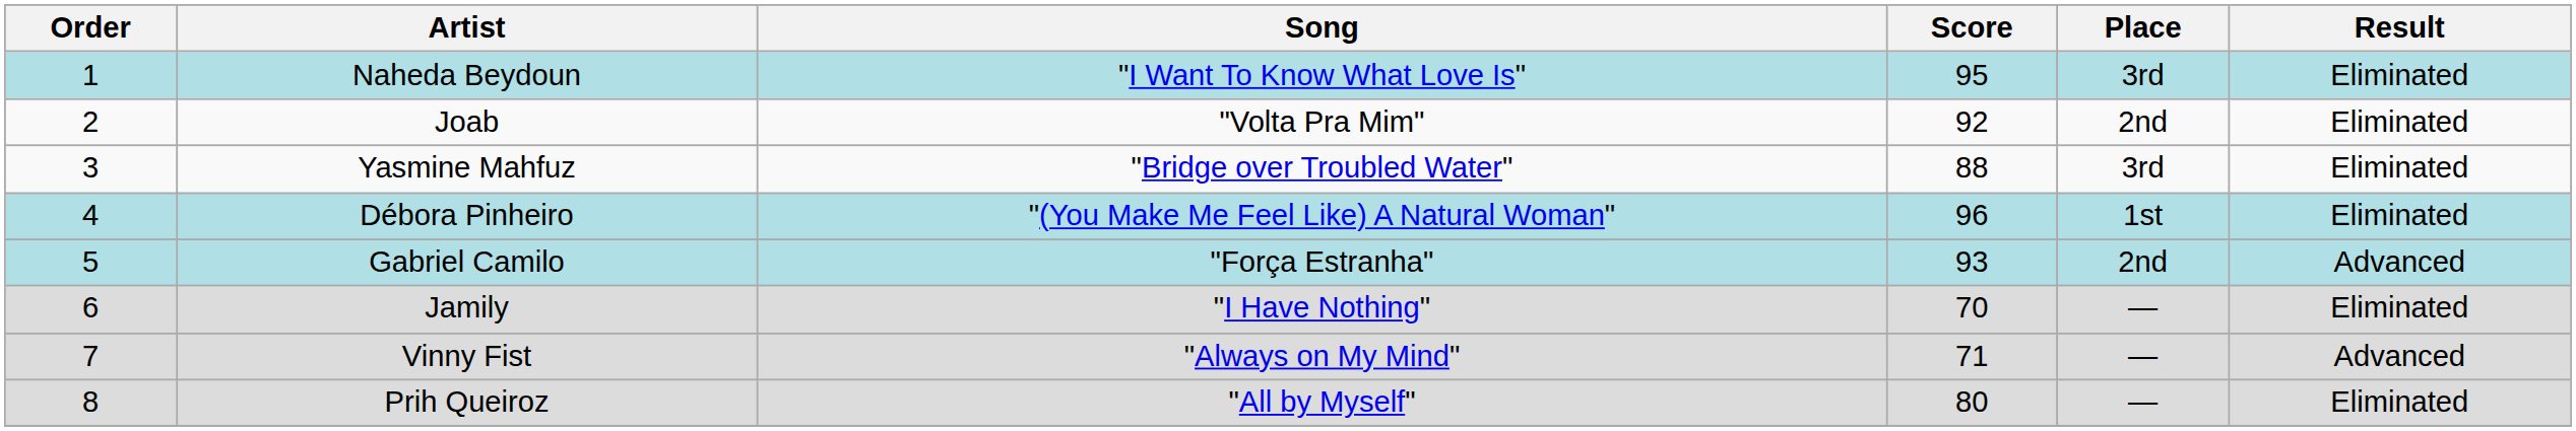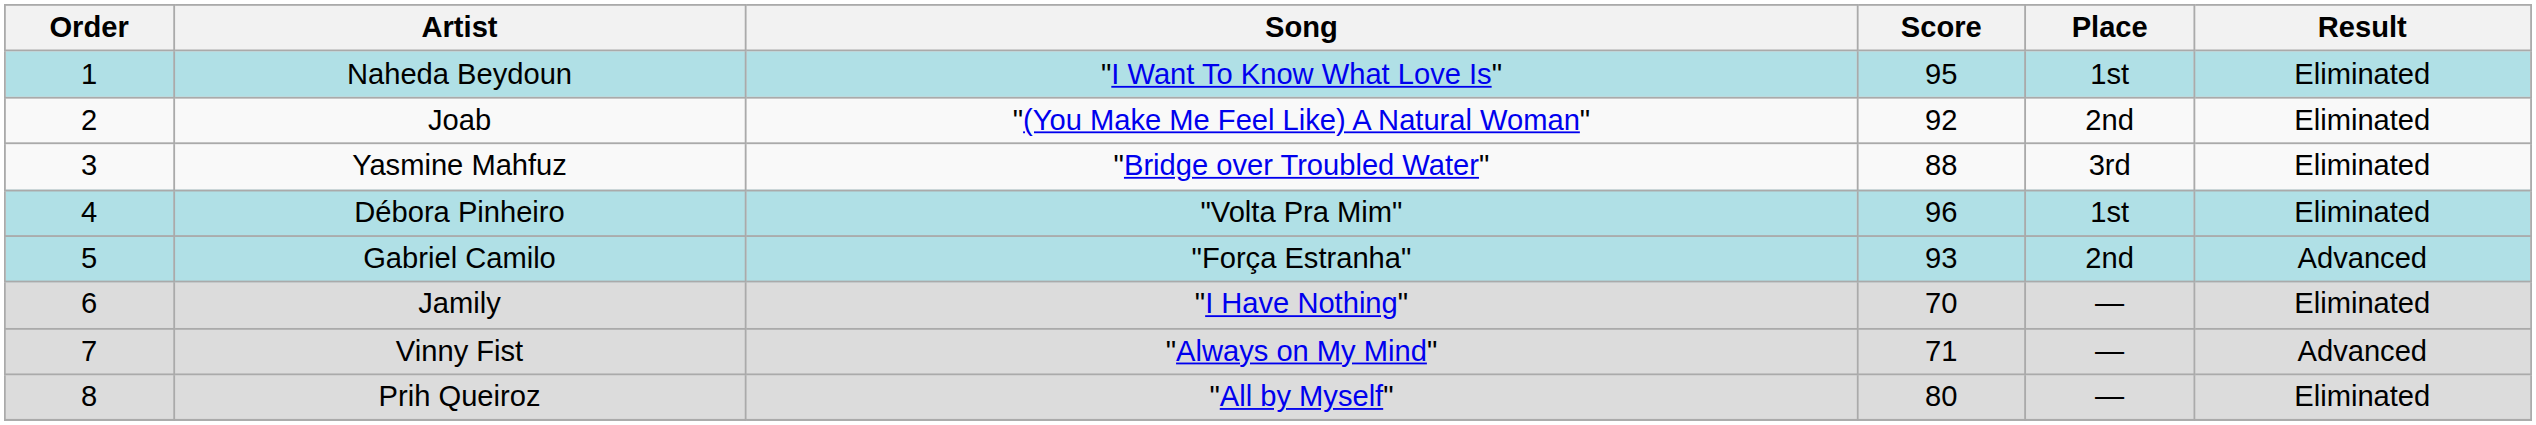Naheda Beydoun | Place: 3rd -> 1st
Joab | Song: "Volta Pra Mim" -> "(You Make Me Feel Like) A Natural Woman"
Débora Pinheiro | Song: "(You Make Me Feel Like) A Natural Woman" -> "Volta Pra Mim"
